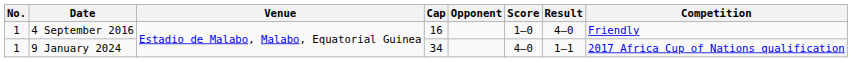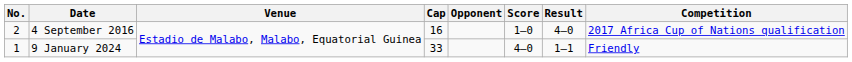4 September 2016 | No.: 1 -> 2
4 September 2016 | Competition: Friendly -> 2017 Africa Cup of Nations qualification
9 January 2024 | Cap: 34 -> 33
9 January 2024 | Competition: 2017 Africa Cup of Nations qualification -> Friendly
